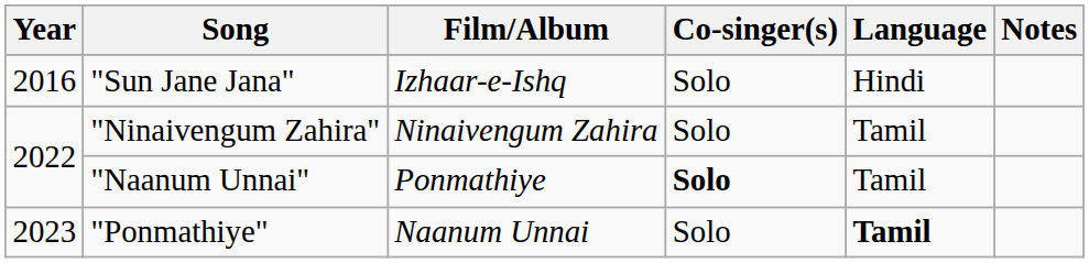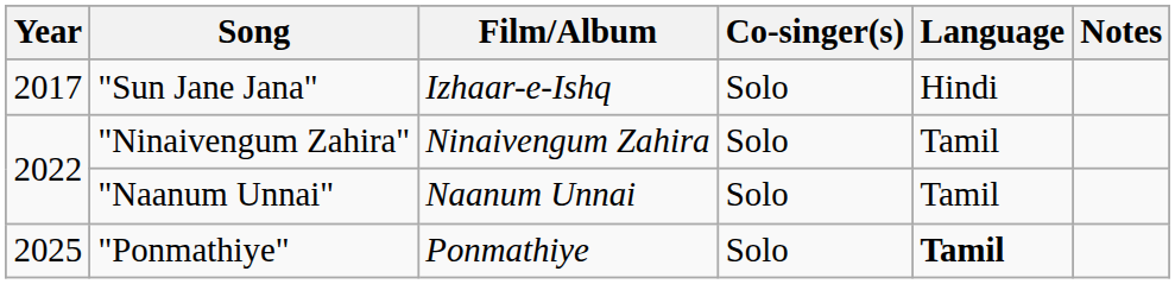"Sun Jane Jana" | Year: 2016 -> 2017
"Naanum Unnai" | Film/Album: Ponmathiye -> Naanum Unnai
"Naanum Unnai" | Co-singer(s): bold -> normal
"Ponmathiye" | Year: 2023 -> 2025
"Ponmathiye" | Film/Album: Naanum Unnai -> Ponmathiye
